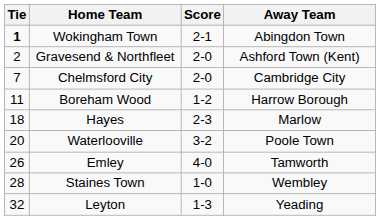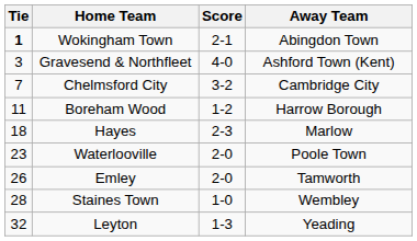Gravesend & Northfleet | Tie: 2 -> 3
Gravesend & Northfleet | Score: 2-0 -> 4-0
Chelmsford City | Score: 2-0 -> 3-2
Waterlooville | Tie: 20 -> 23
Waterlooville | Score: 3-2 -> 2-0
Emley | Score: 4-0 -> 2-0
